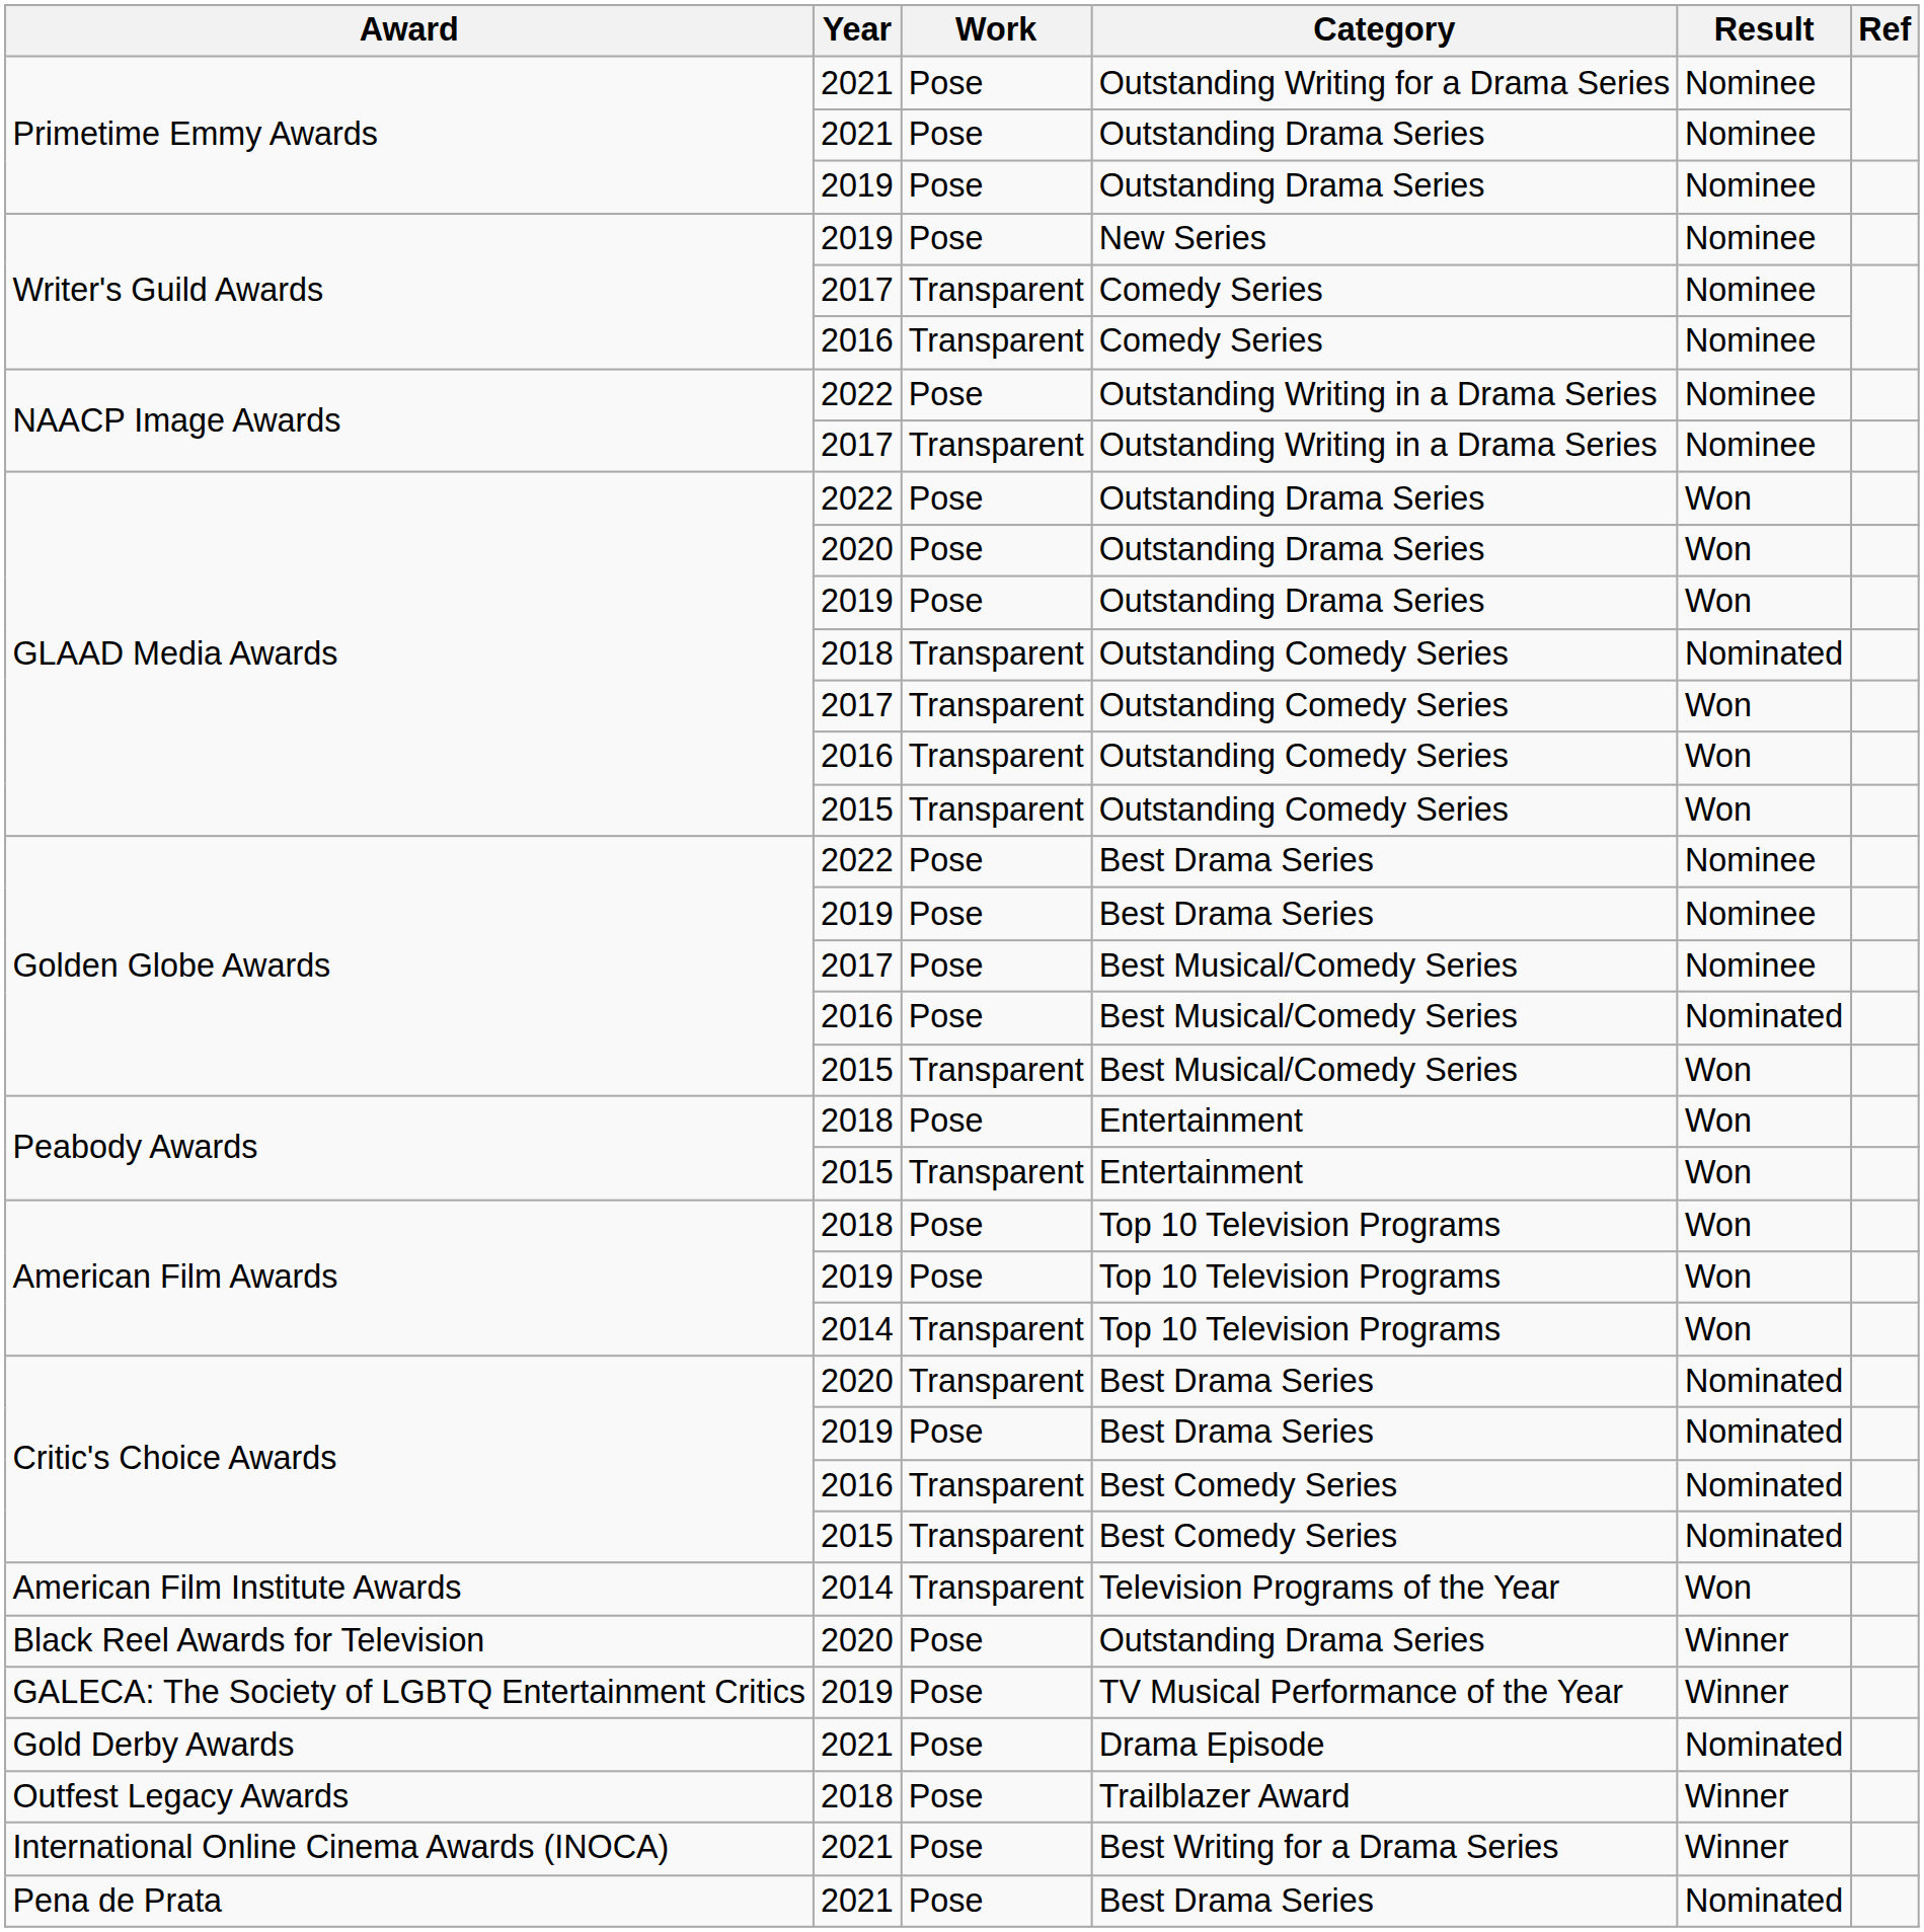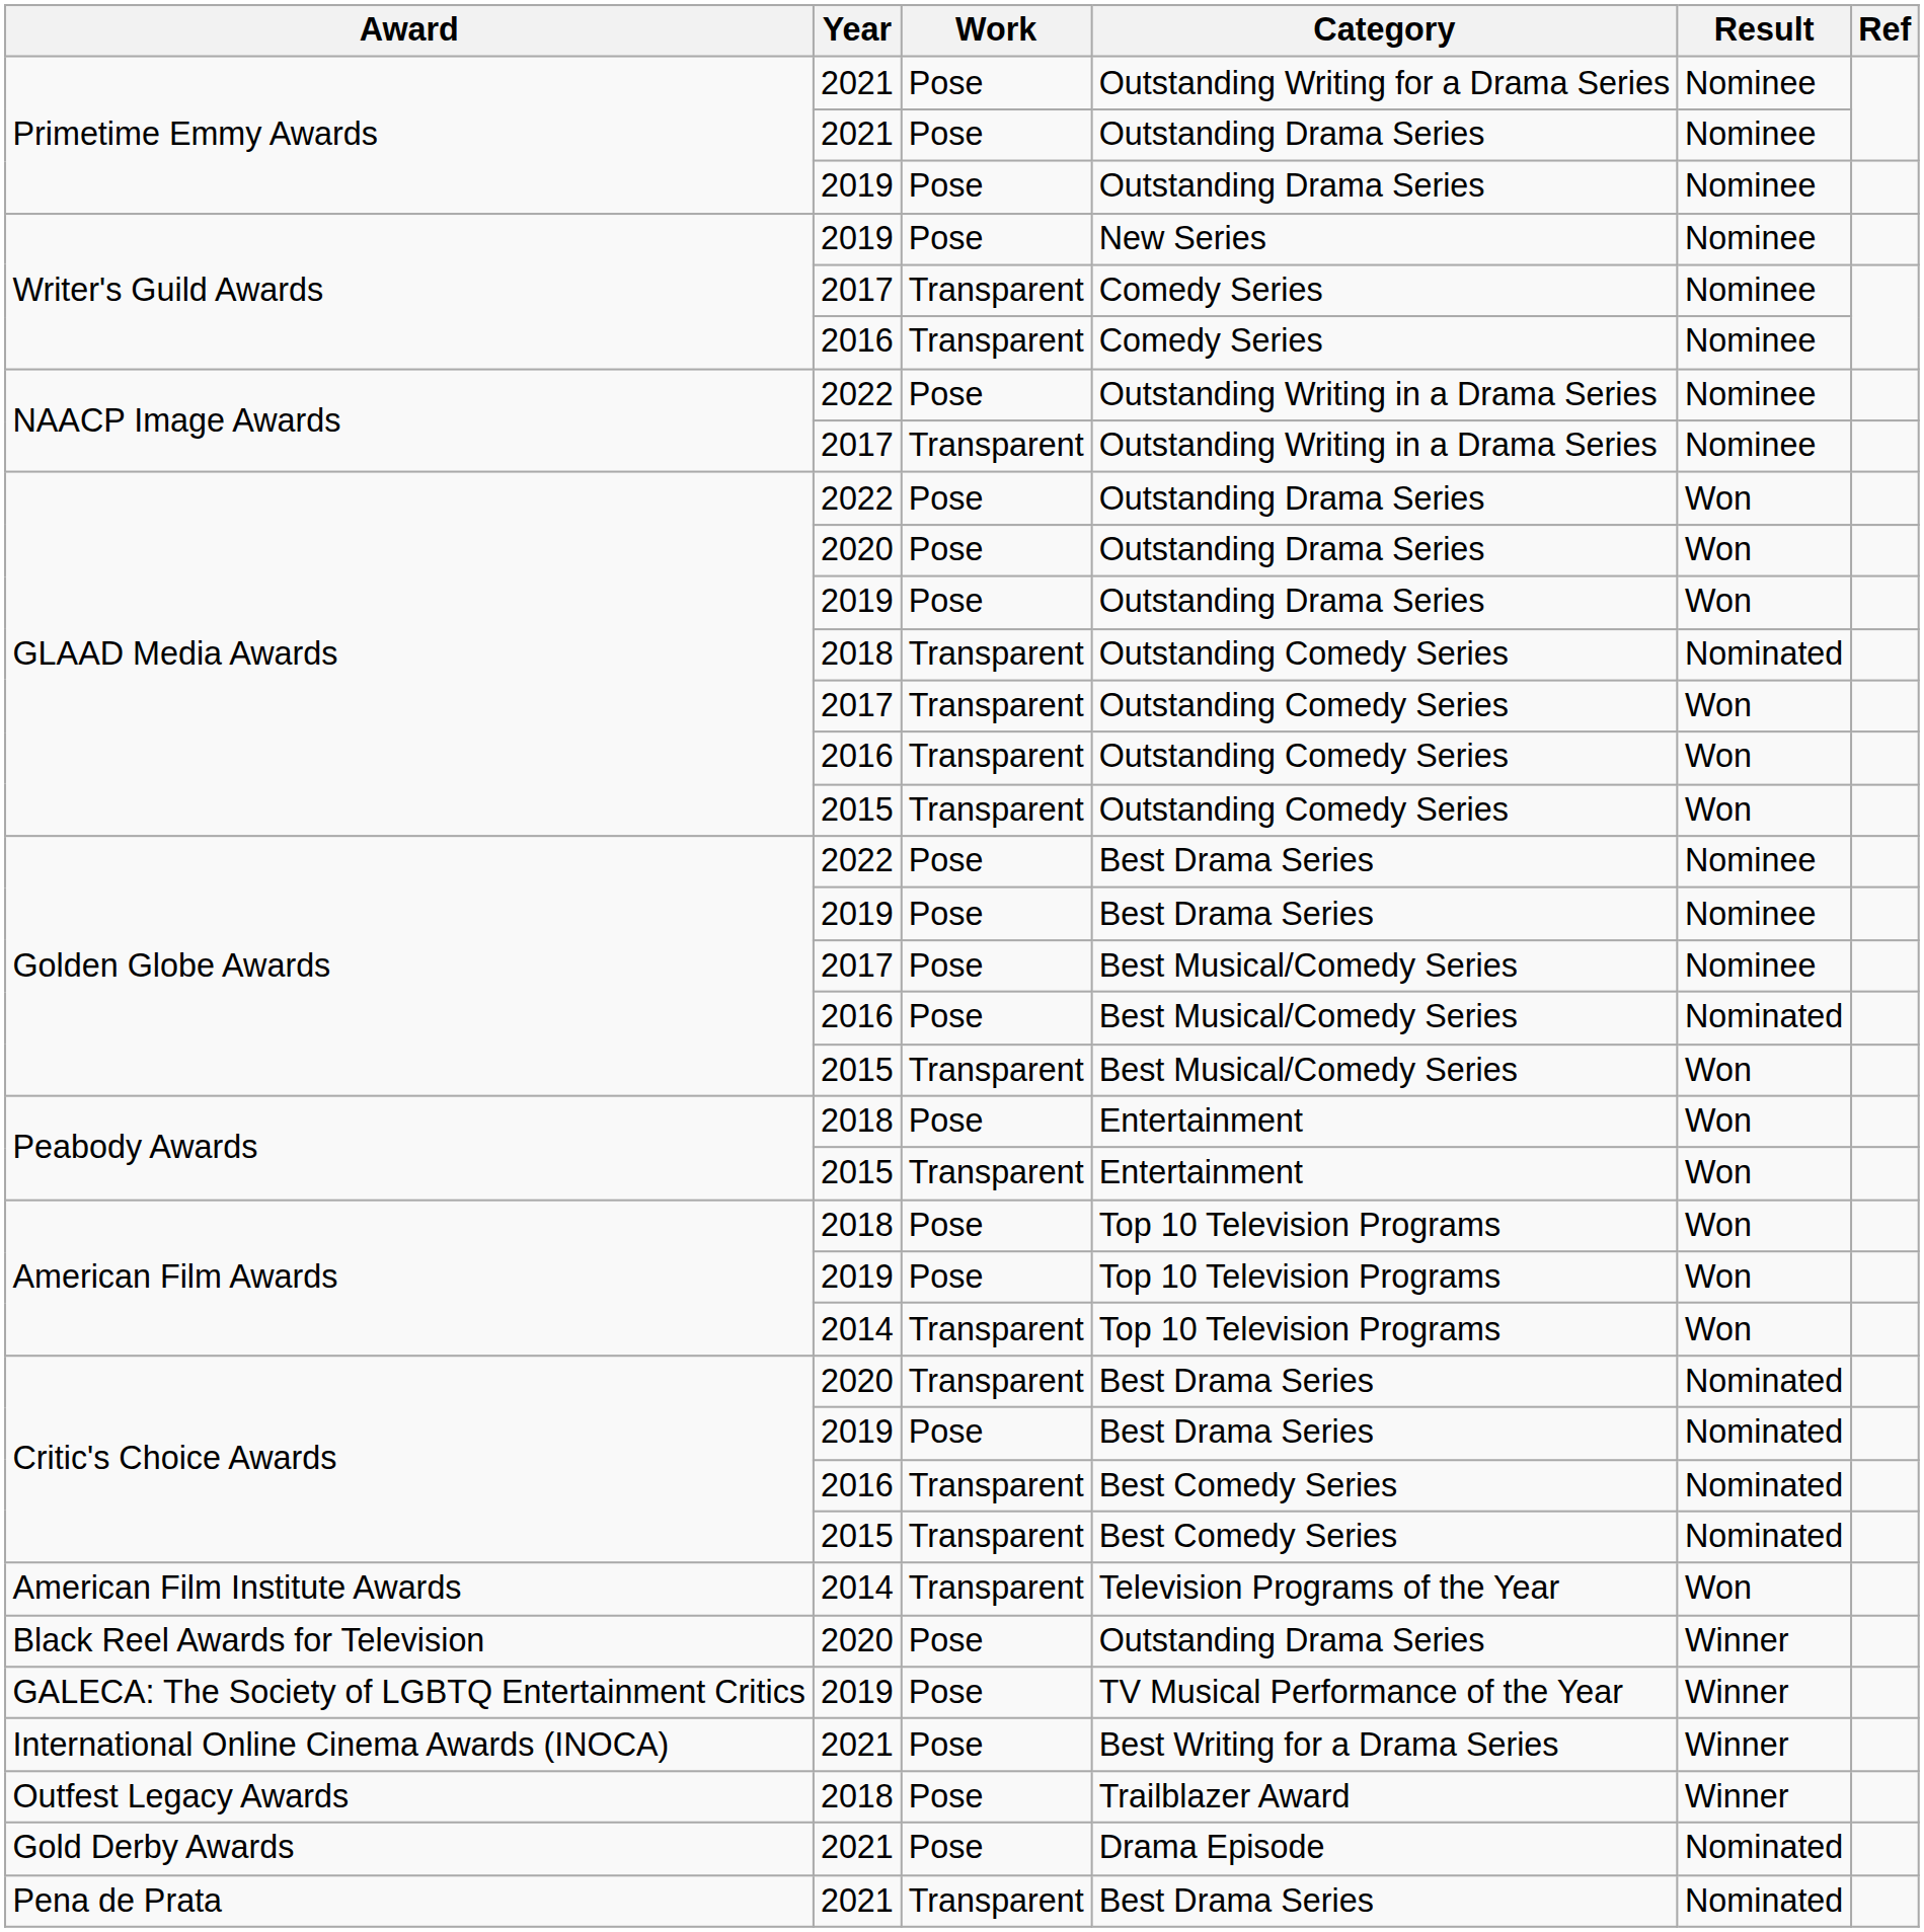rows swapped: Best Writing for a Drama Series <-> Drama Episode
2021 / Best Drama Series | Work: Pose -> Transparent
